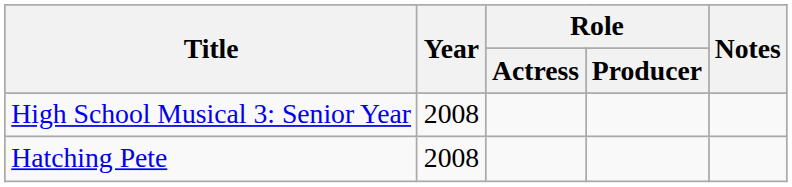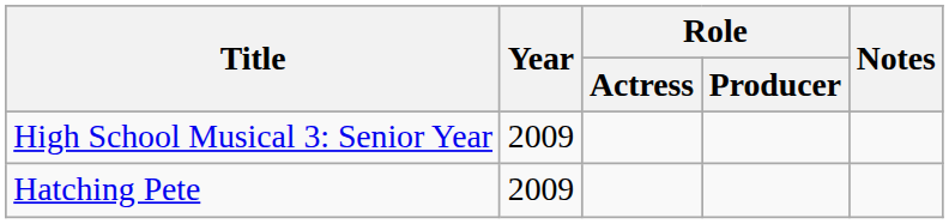High School Musical 3: Senior Year | Year: 2008 -> 2009
Hatching Pete | Year: 2008 -> 2009
